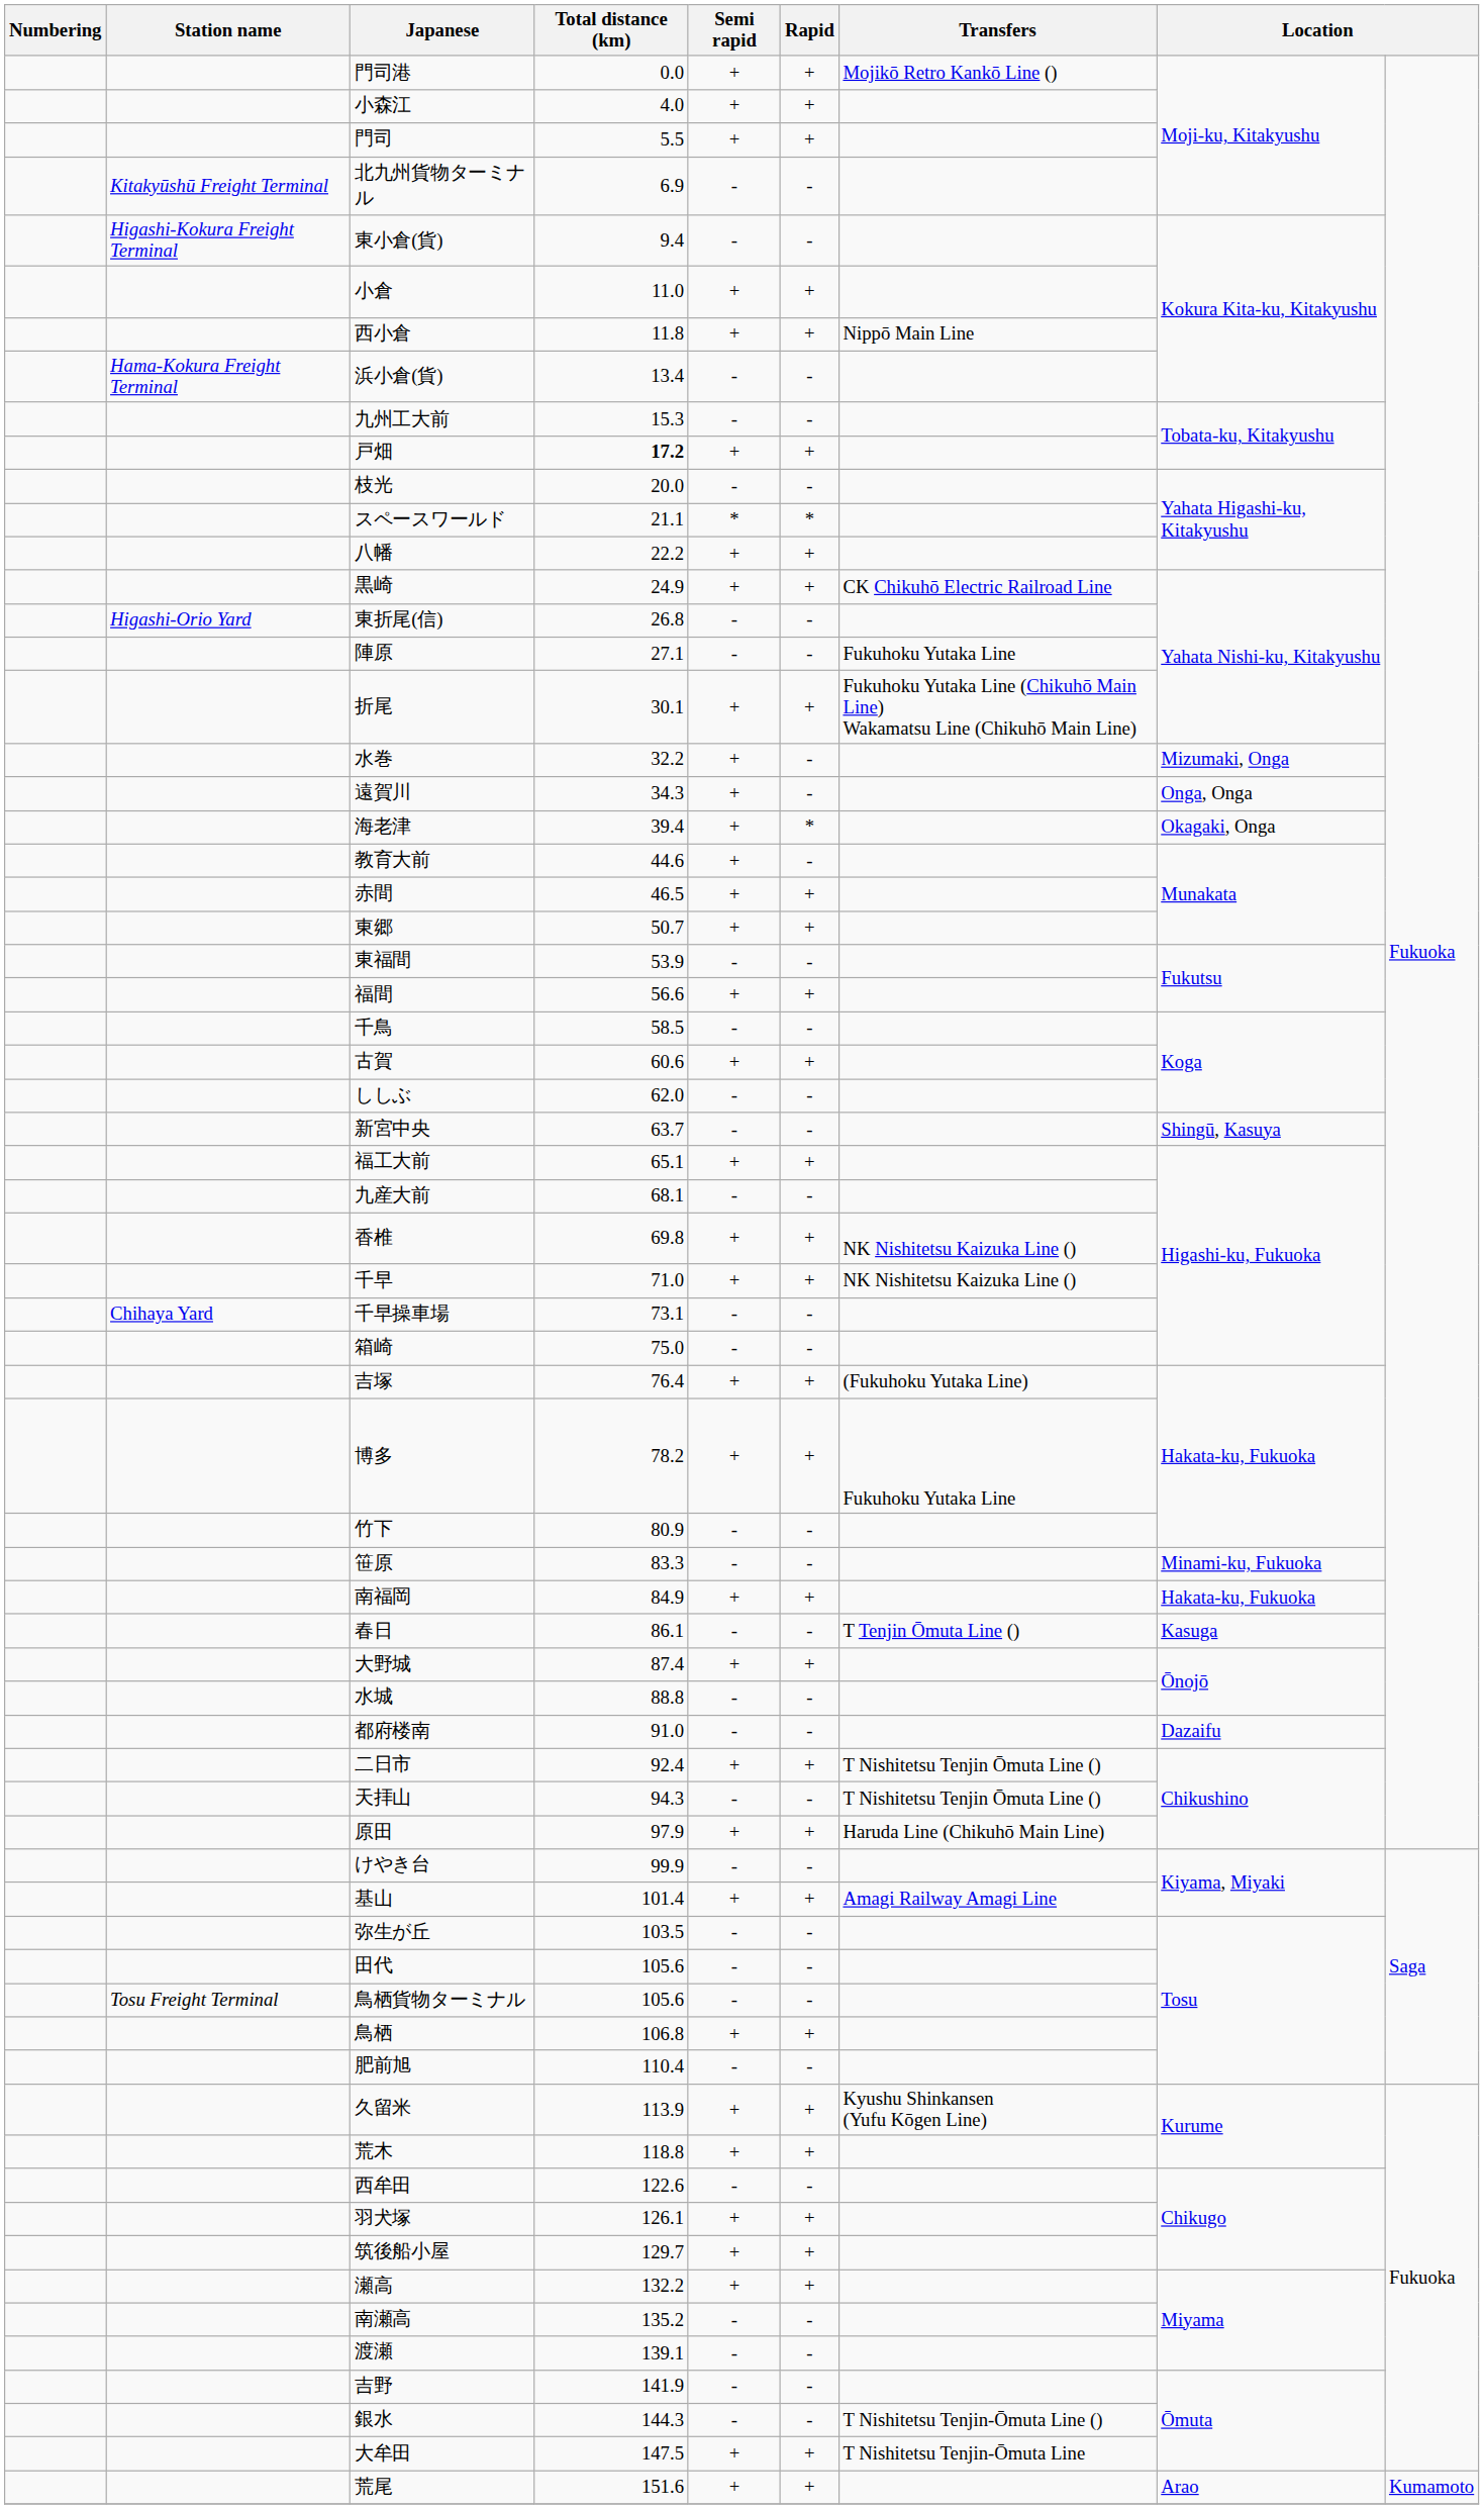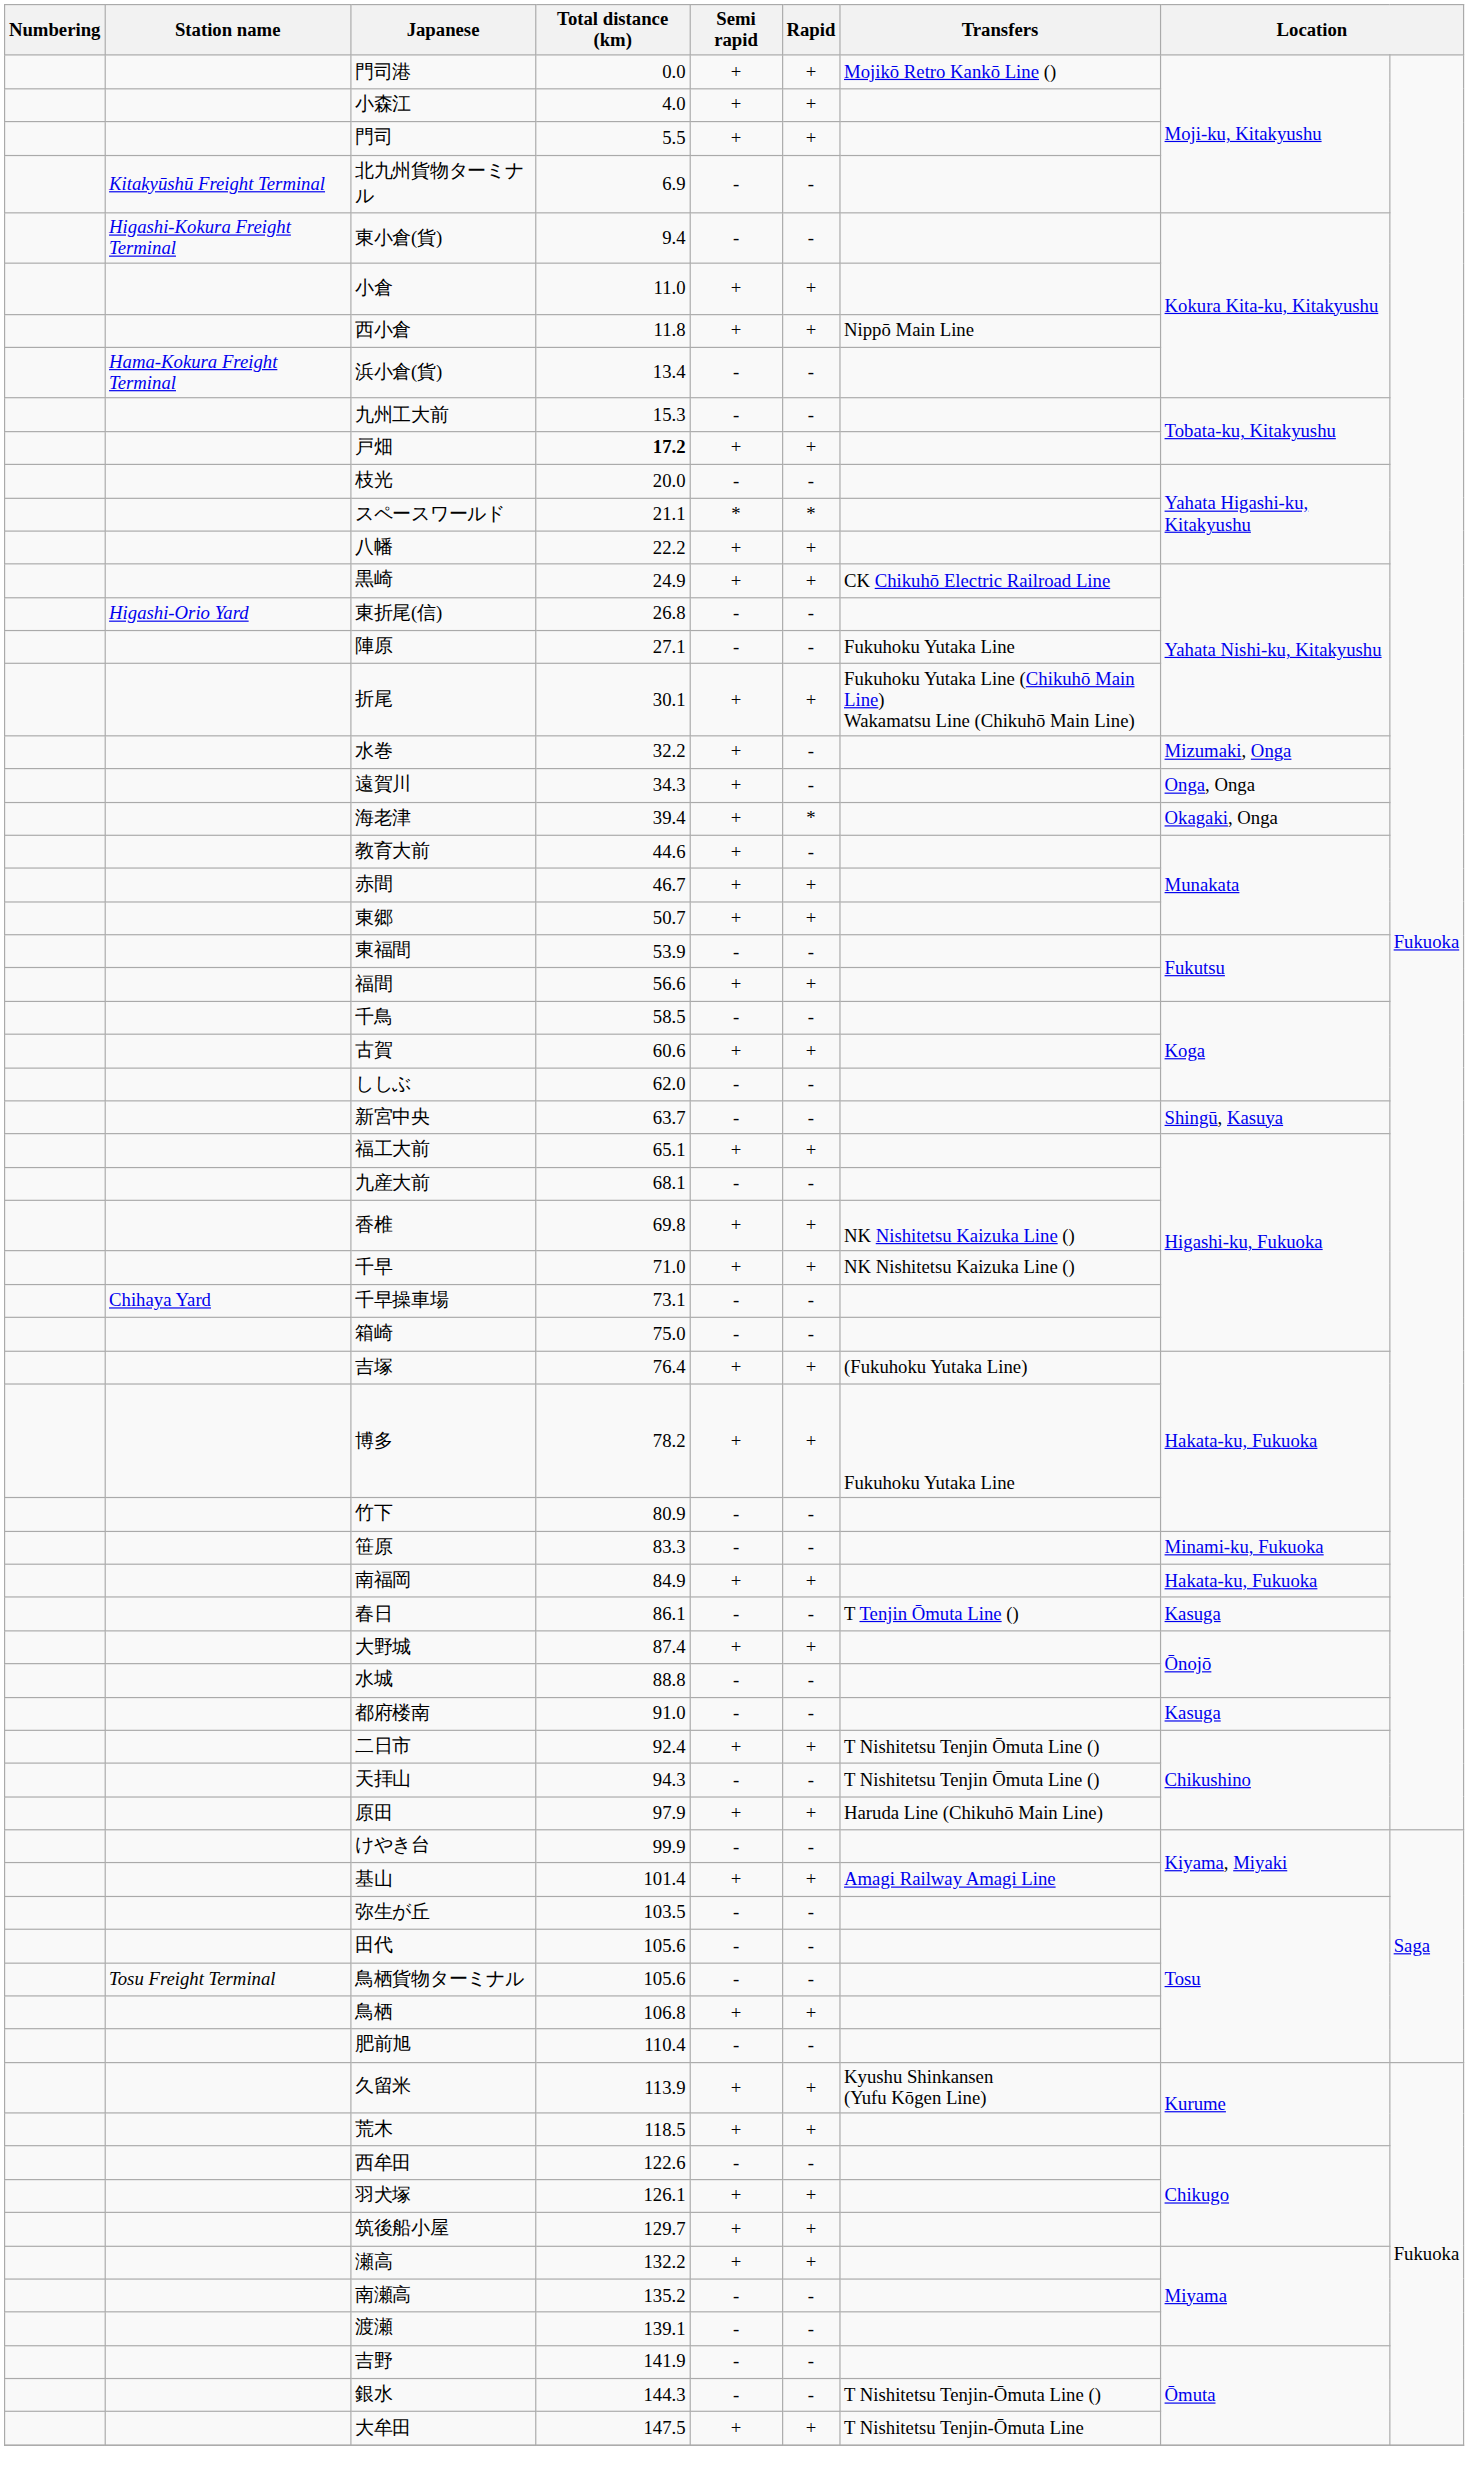赤間 | Total distance (km): 46.5 -> 46.7
都府楼南 | column 8: Dazaifu -> Kasuga
荒木 | Total distance (km): 118.8 -> 118.5
- row: 荒尾 | 151.6 | + | + | Arao | Kumamoto
